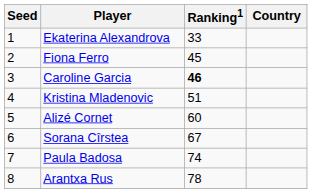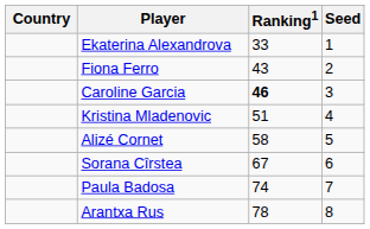columns swapped: Country <-> Seed
Fiona Ferro | Ranking1: 45 -> 43
Alizé Cornet | Ranking1: 60 -> 58
